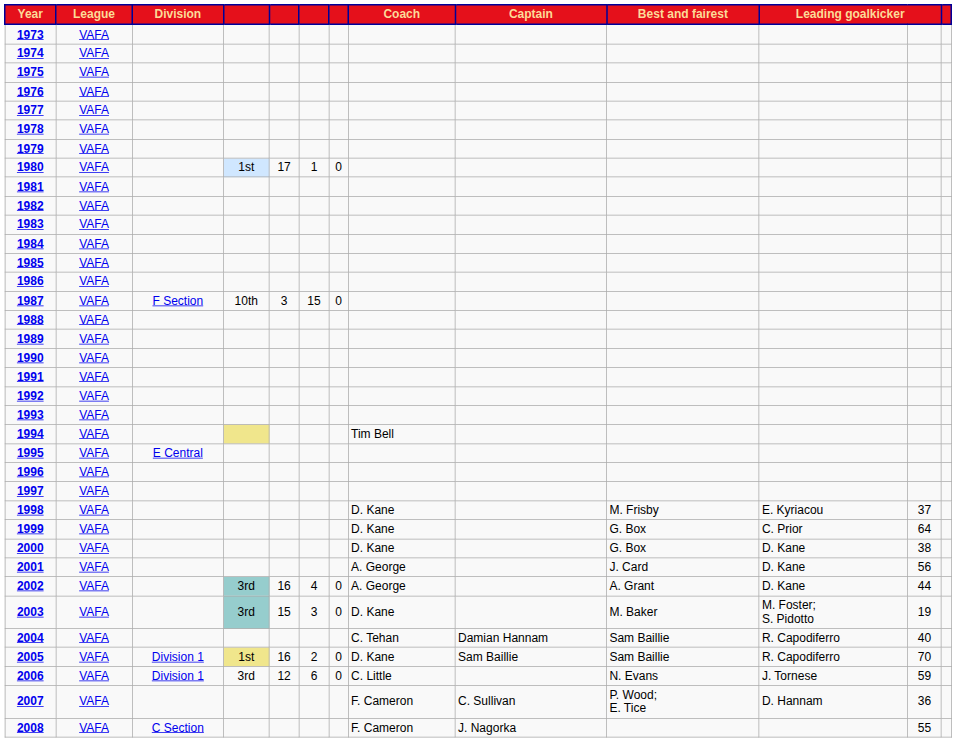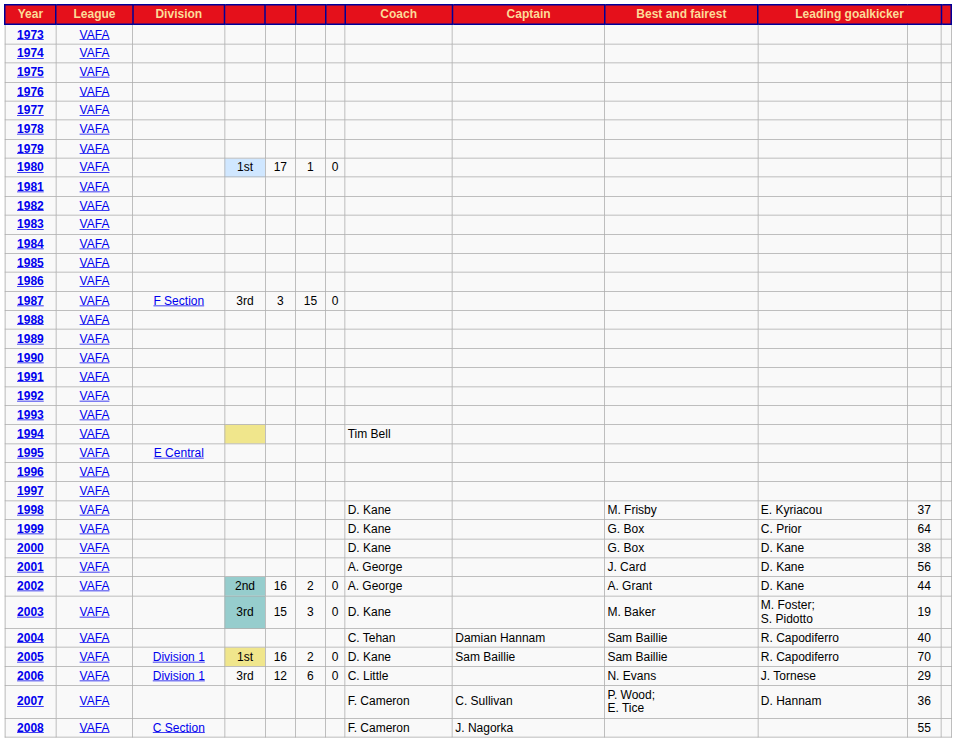1987 | column 4: 10th -> 3rd
2002 | column 4: 3rd -> 2nd
2002 | column 6: 4 -> 2
2006 | column 12: 59 -> 29
